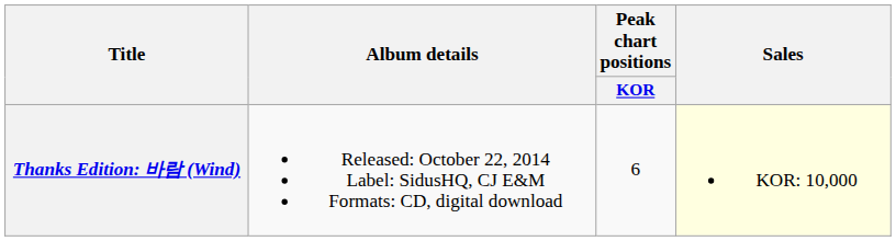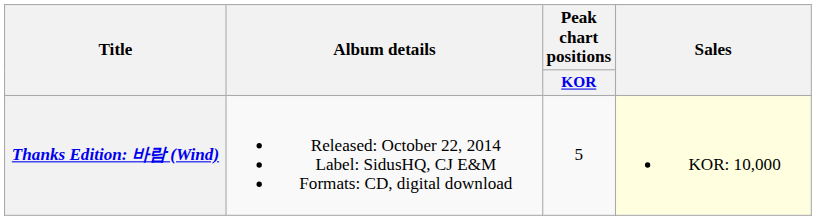Thanks Edition: 바람 (Wind) | Peak chart positions / KOR: 6 -> 5
